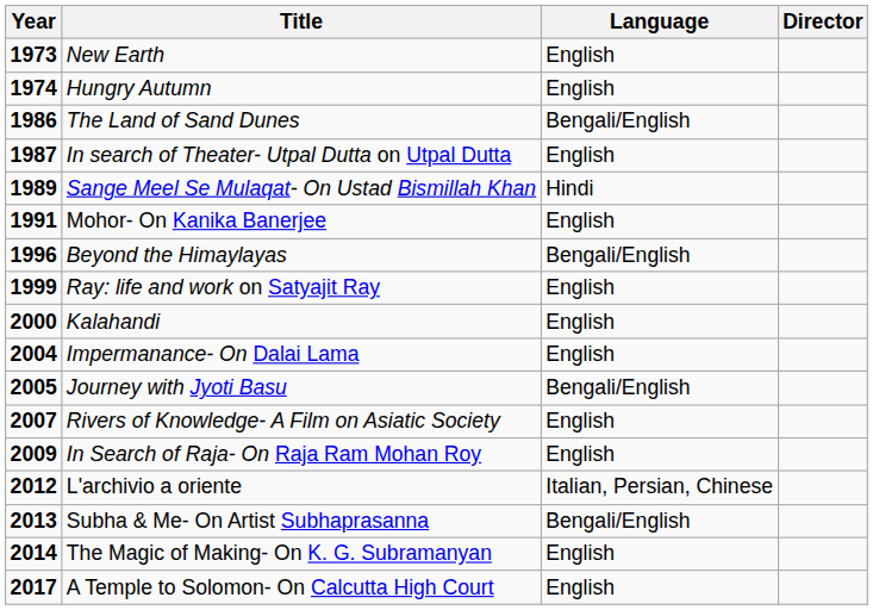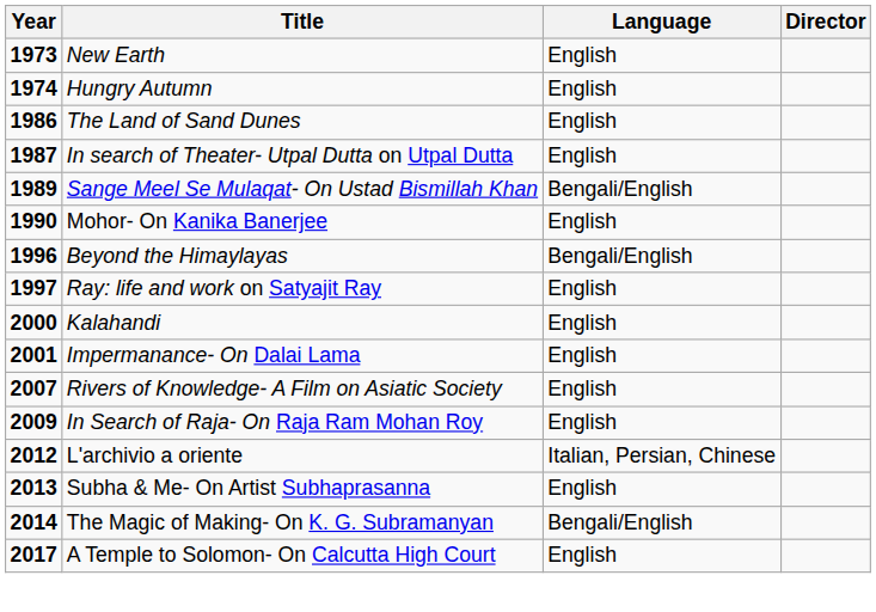The Land of Sand Dunes | Language: Bengali/English -> English
Sange Meel Se Mulaqat- On Ustad Bismillah Khan | Language: Hindi -> Bengali/English
Mohor- On Kanika Banerjee | Year: 1991 -> 1990
Ray: life and work on Satyajit Ray | Year: 1999 -> 1997
Impermanance- On Dalai Lama | Year: 2004 -> 2001
- row: 2005 | Journey with Jyoti Basu | Bengali/English
Subha & Me- On Artist Subhaprasanna | Language: Bengali/English -> English
The Magic of Making- On K. G. Subramanyan | Language: English -> Bengali/English
